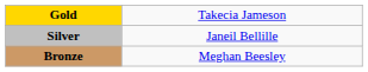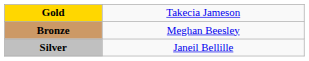rows swapped: Silver <-> Bronze
